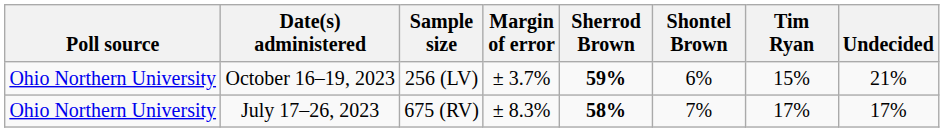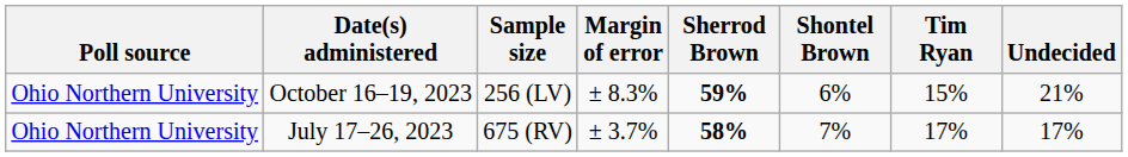October 16–19, 2023 | Margin of error: ± 3.7% -> ± 8.3%
July 17–26, 2023 | Margin of error: ± 8.3% -> ± 3.7%
